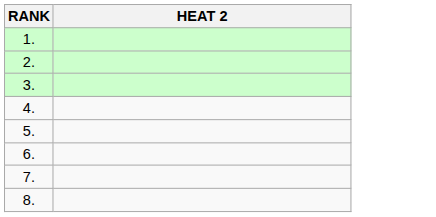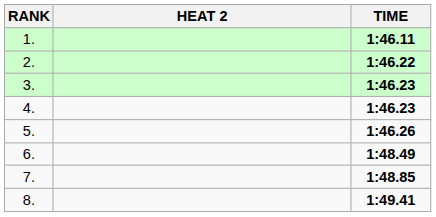+ column: TIME | 1:46.11 | 1:46.22 | 1:46.23 | 1:46.23 | 1:46.26 | 1:48.49 | 1:48.85 | 1:49.41
